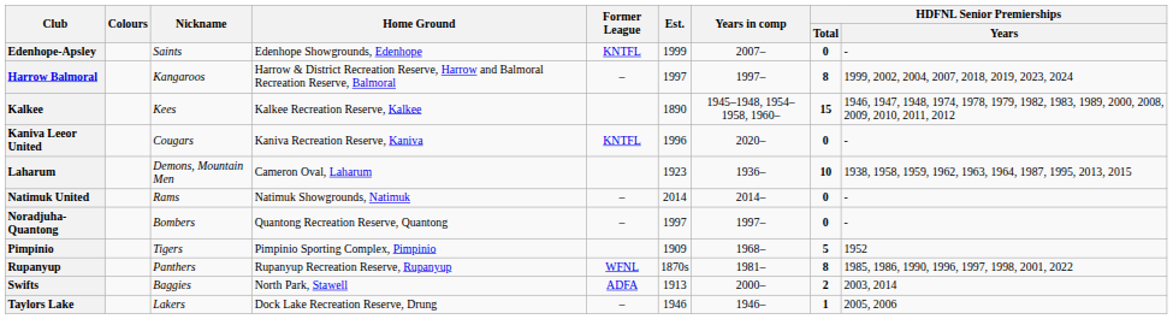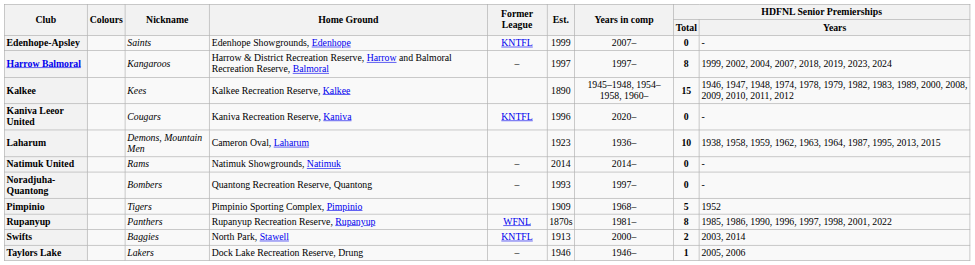Noradjuha-Quantong | Est.: 1997 -> 1993
Swifts | Former League: ADFA -> KNTFL
